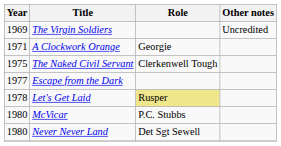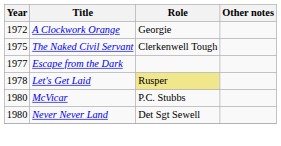- row: 1969 | The Virgin Soldiers | Uncredited
A Clockwork Orange | Year: 1971 -> 1972
